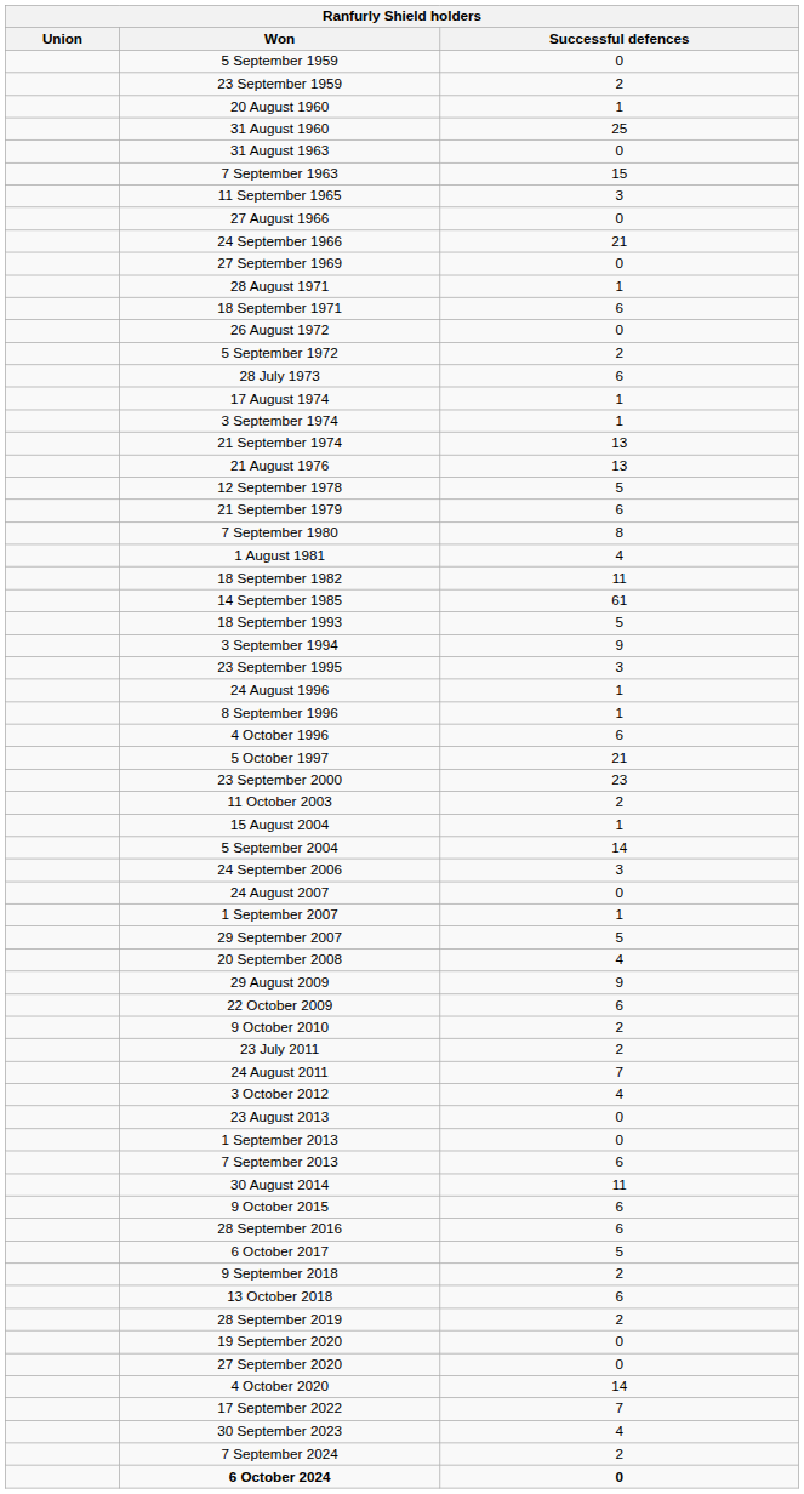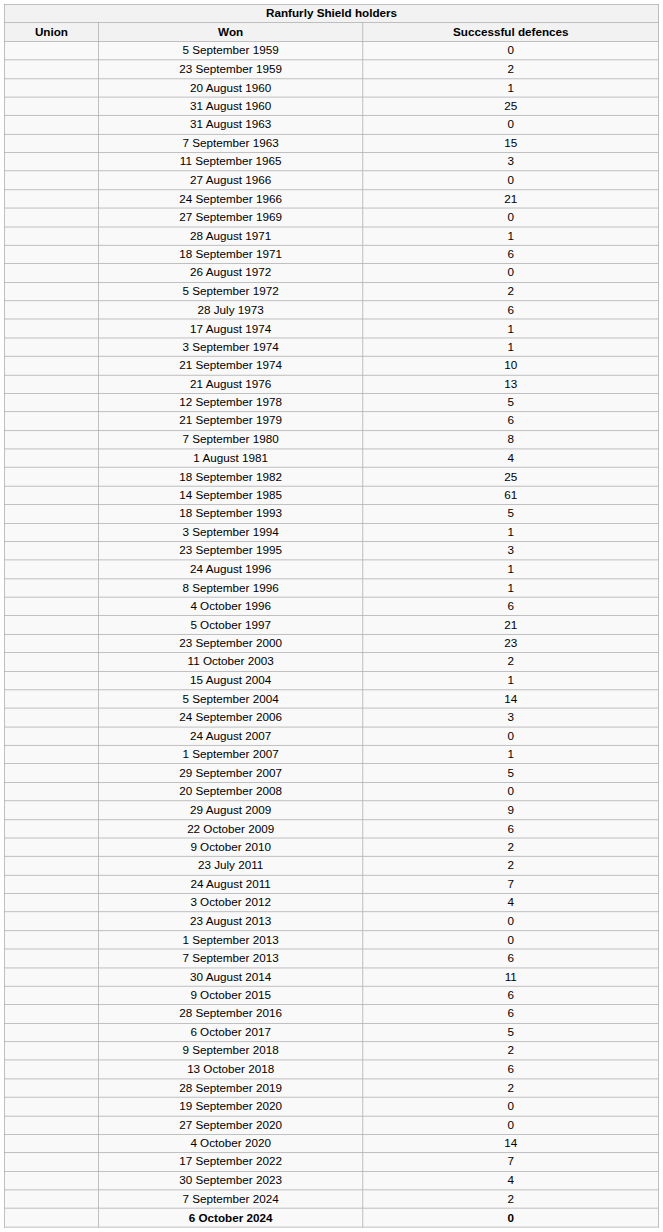21 September 1974 | Successful defences: 13 -> 10
18 September 1982 | Successful defences: 11 -> 25
3 September 1994 | Successful defences: 9 -> 1
20 September 2008 | Successful defences: 4 -> 0
